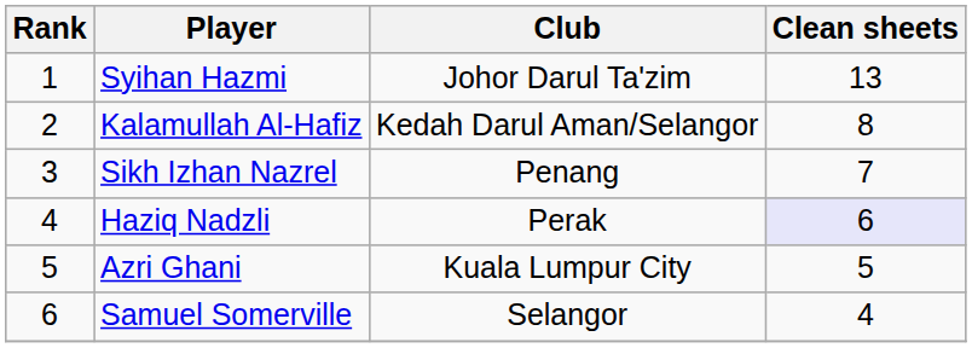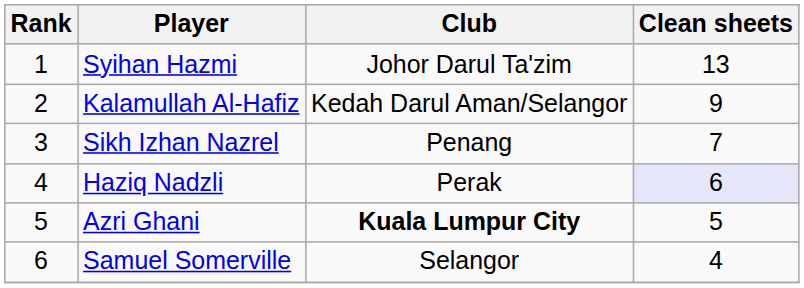Kalamullah Al-Hafiz | Clean sheets: 8 -> 9
Azri Ghani | Club: normal -> bold
